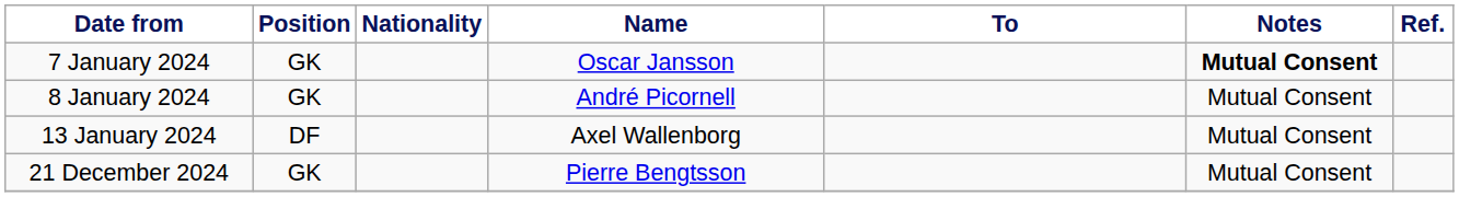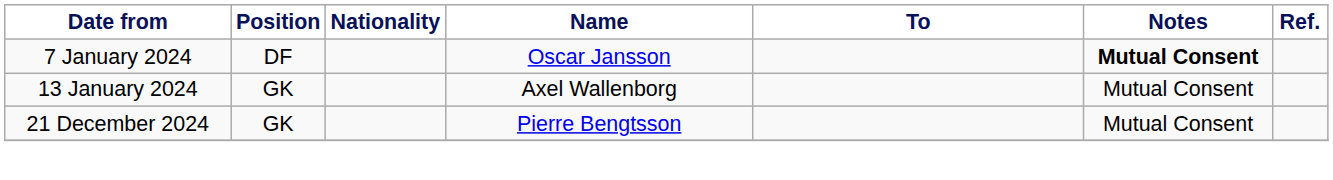7 January 2024 | Position: GK -> DF
- row: 8 January 2024 | GK | André Picornell | Mutual Consent
13 January 2024 | Position: DF -> GK
